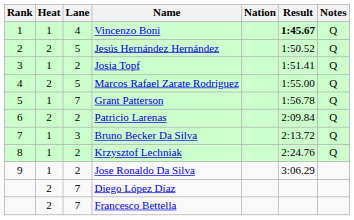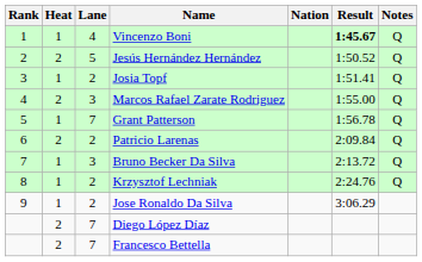Marcos Rafael Zarate Rodriguez | Lane: 5 -> 3
